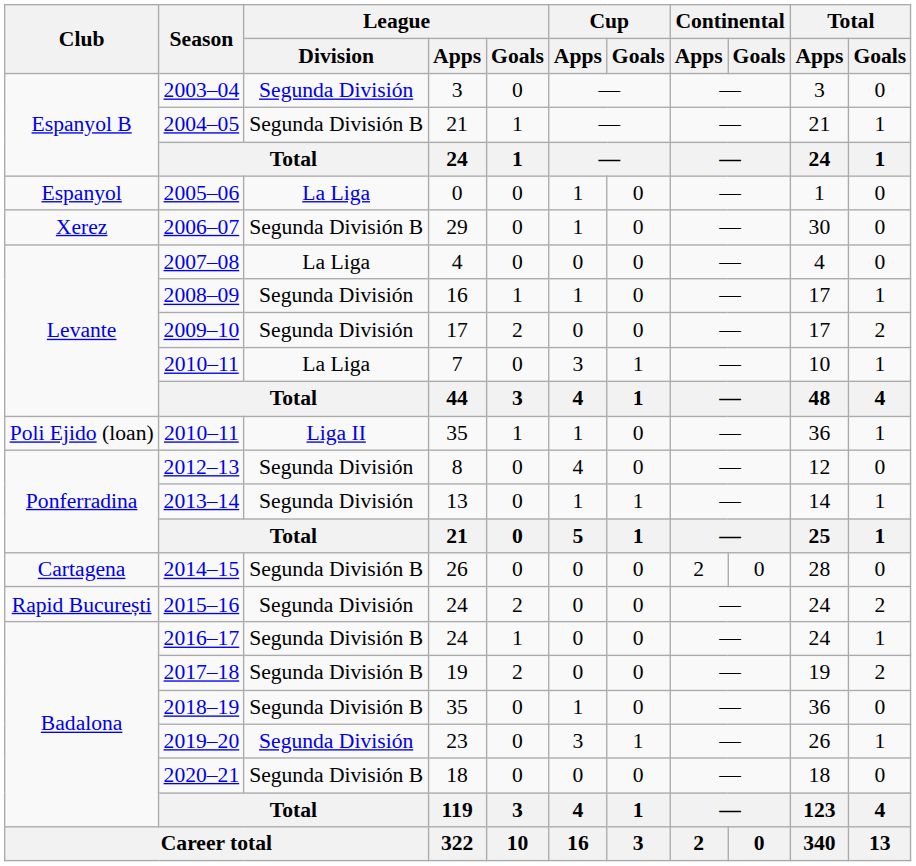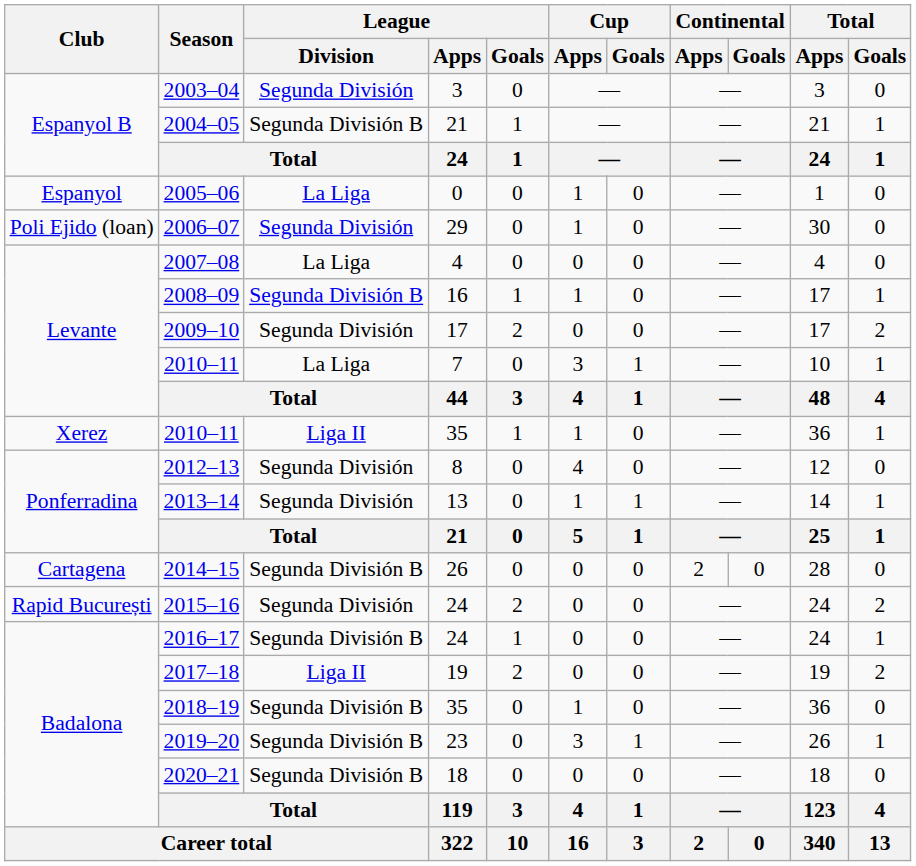2006–07 | Club: Xerez -> Poli Ejido (loan)
2006–07 | League / Division: Segunda División B -> Segunda División
2008–09 | League / Division: Segunda División -> Segunda División B
2010–11 / 35 | Club: Poli Ejido (loan) -> Xerez
2017–18 | League / Division: Segunda División B -> Liga II
2019–20 | League / Division: Segunda División -> Segunda División B
